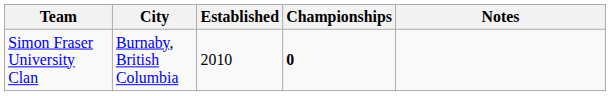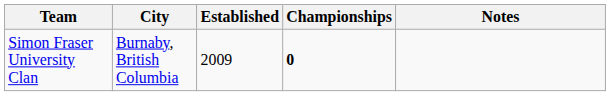Simon Fraser University Clan | Established: 2010 -> 2009
